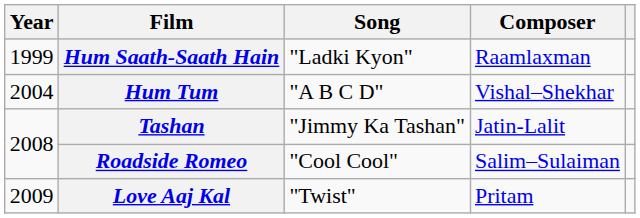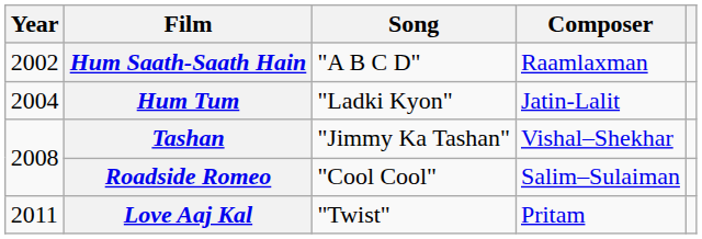Hum Saath-Saath Hain | Year: 1999 -> 2002
Hum Saath-Saath Hain | Song: "Ladki Kyon" -> "A B C D"
Hum Tum | Song: "A B C D" -> "Ladki Kyon"
Hum Tum | Composer: Vishal–Shekhar -> Jatin-Lalit
Tashan | Composer: Jatin-Lalit -> Vishal–Shekhar
Love Aaj Kal | Year: 2009 -> 2011
